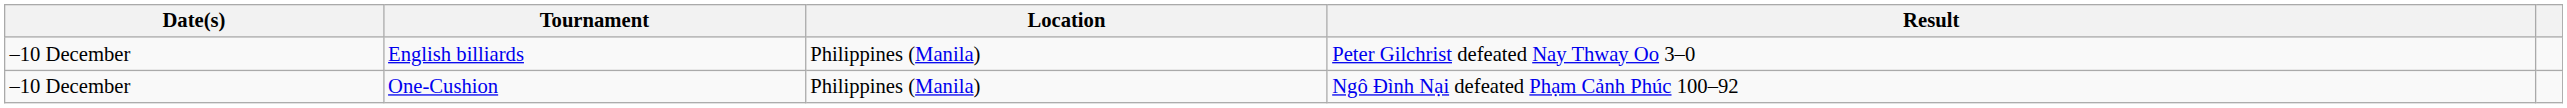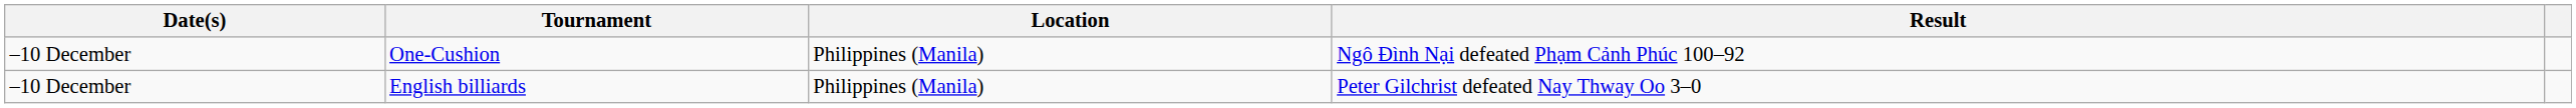rows swapped: English billiards <-> One-Cushion
